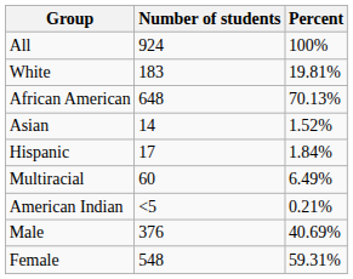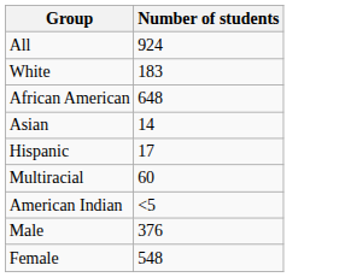- column: Percent | 100% | 19.81% | 70.13% | 1.52% | 1.84% | 6.49% | 0.21% | 40.69% | 59.31%
